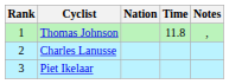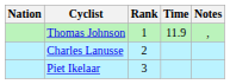columns swapped: Rank <-> Nation
Thomas Johnson | Time: 11.8 -> 11.9
